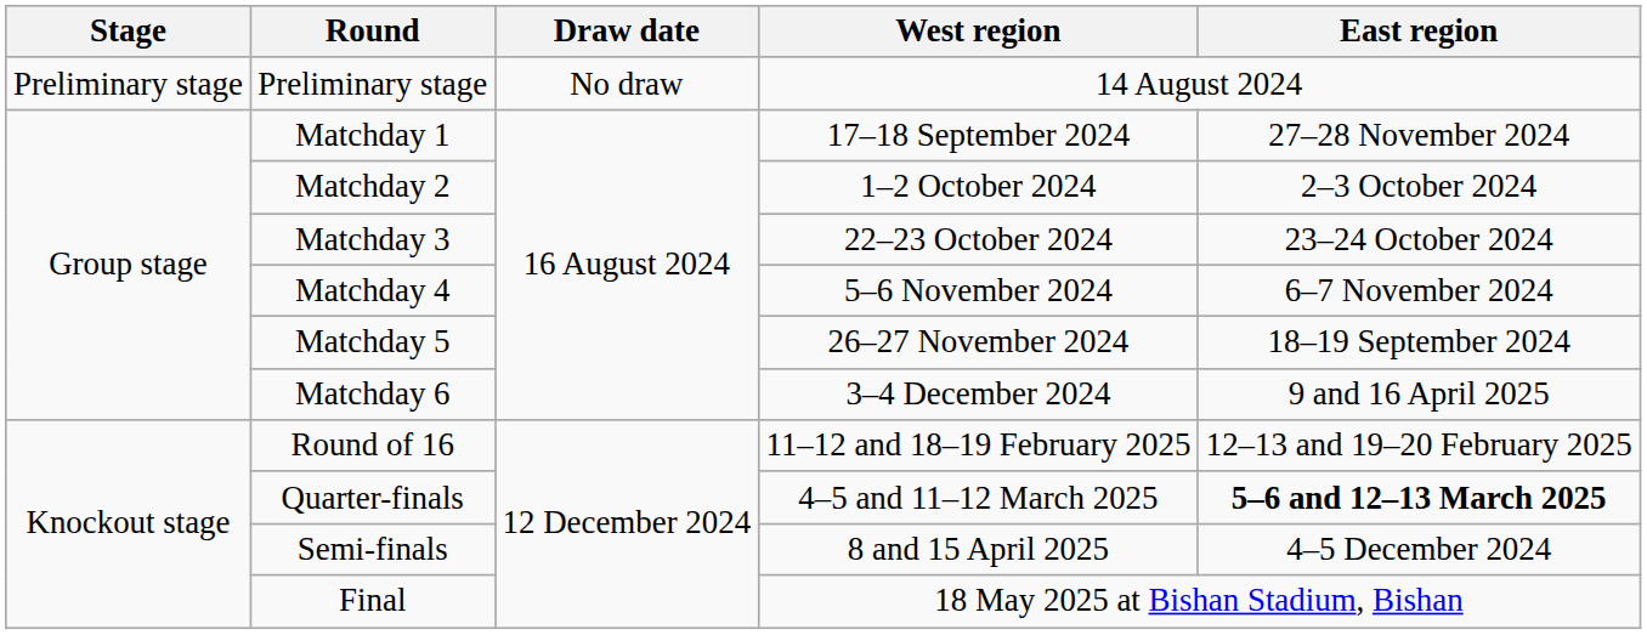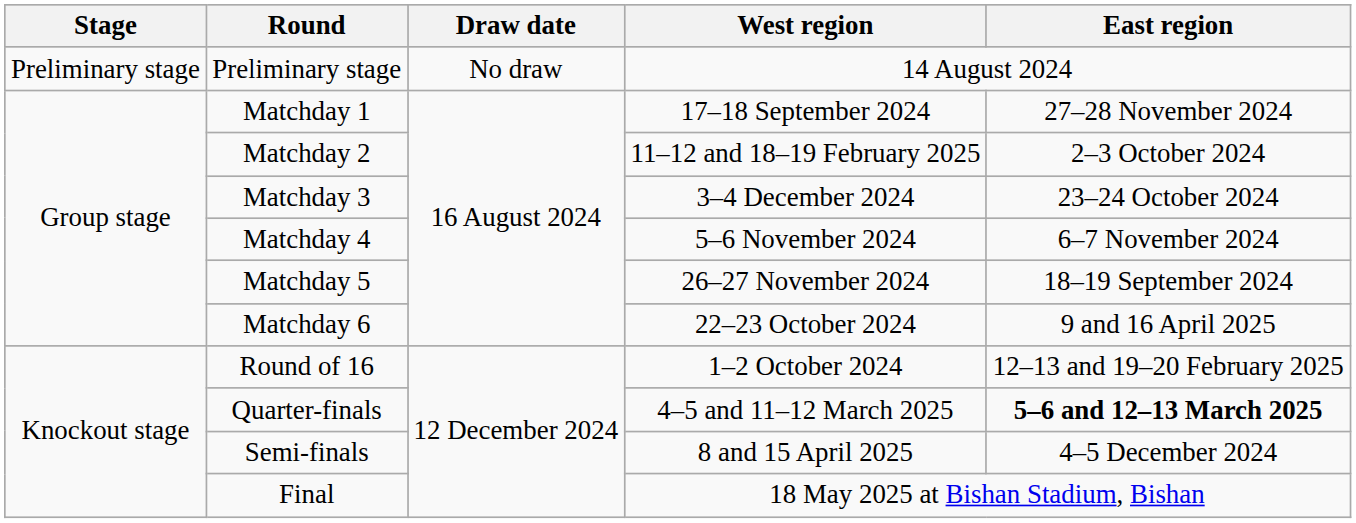Matchday 2 | West region: 1–2 October 2024 -> 11–12 and 18–19 February 2025
Matchday 3 | West region: 22–23 October 2024 -> 3–4 December 2024
Matchday 6 | West region: 3–4 December 2024 -> 22–23 October 2024
Round of 16 | West region: 11–12 and 18–19 February 2025 -> 1–2 October 2024
